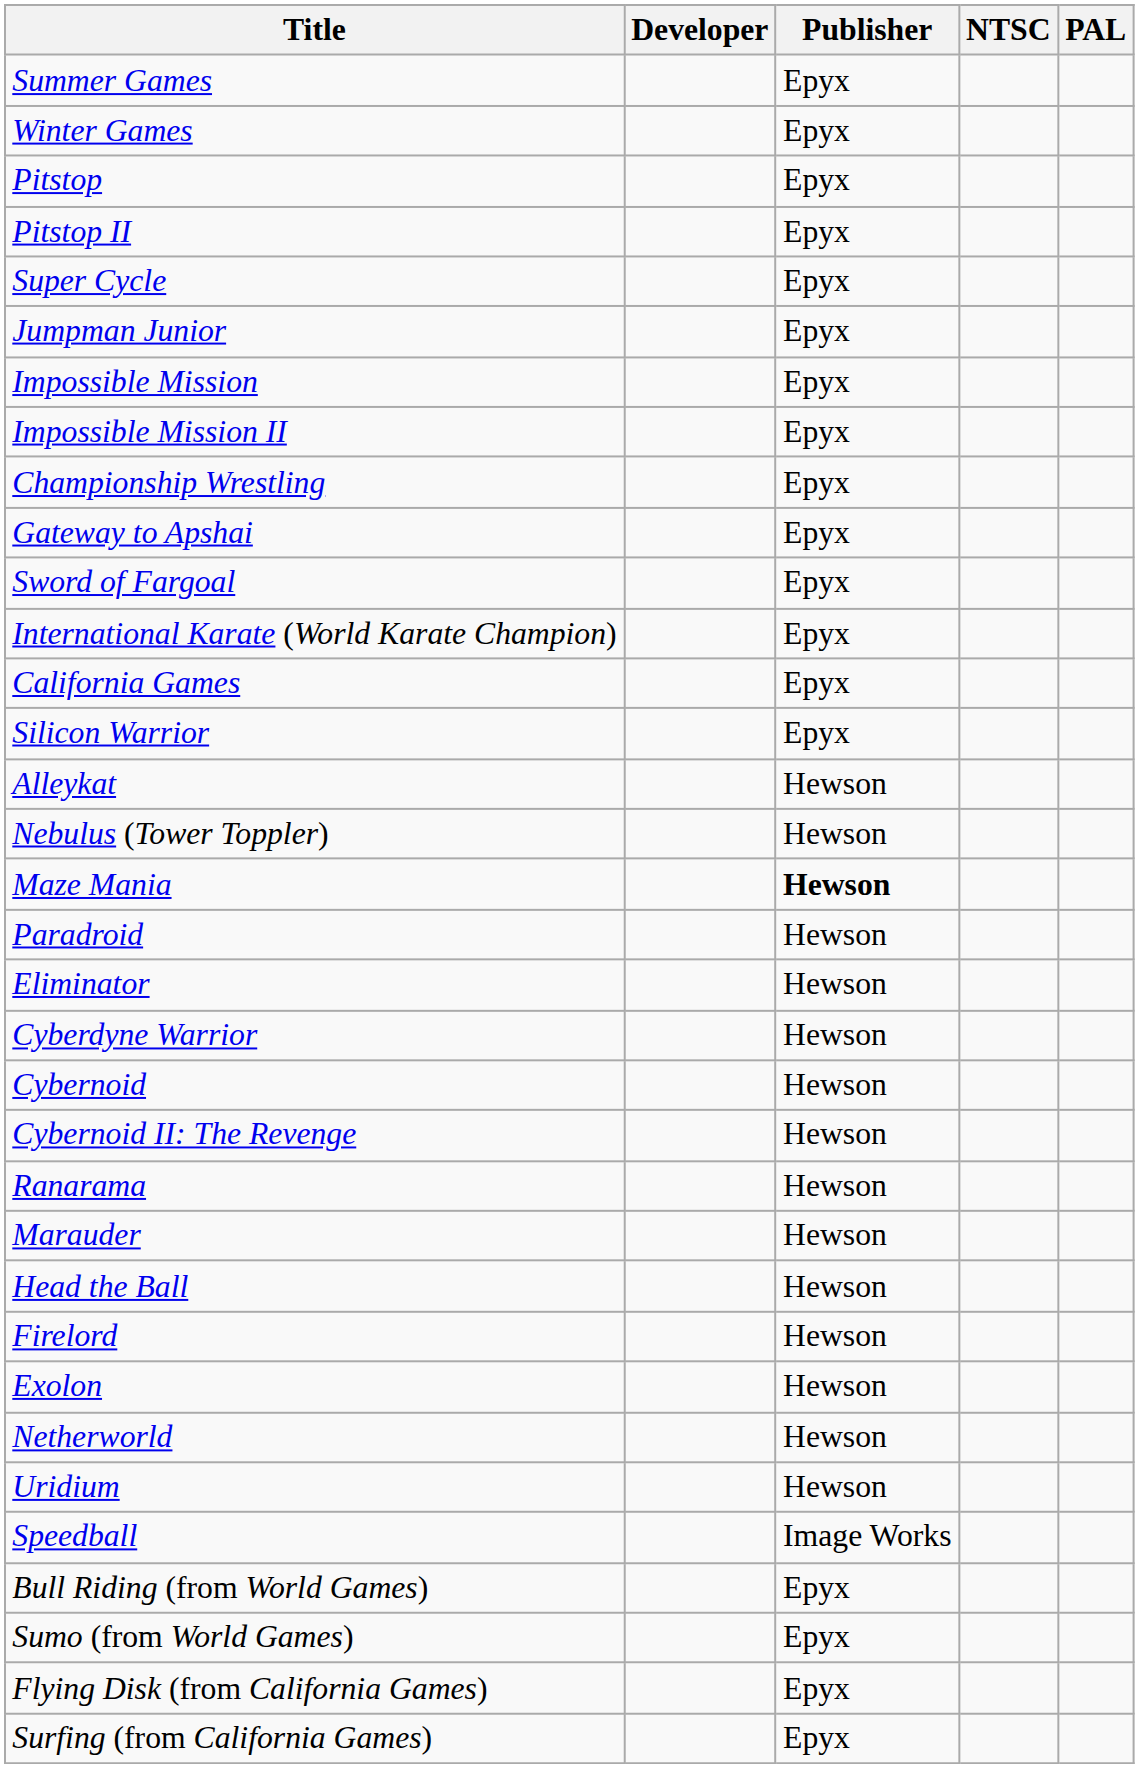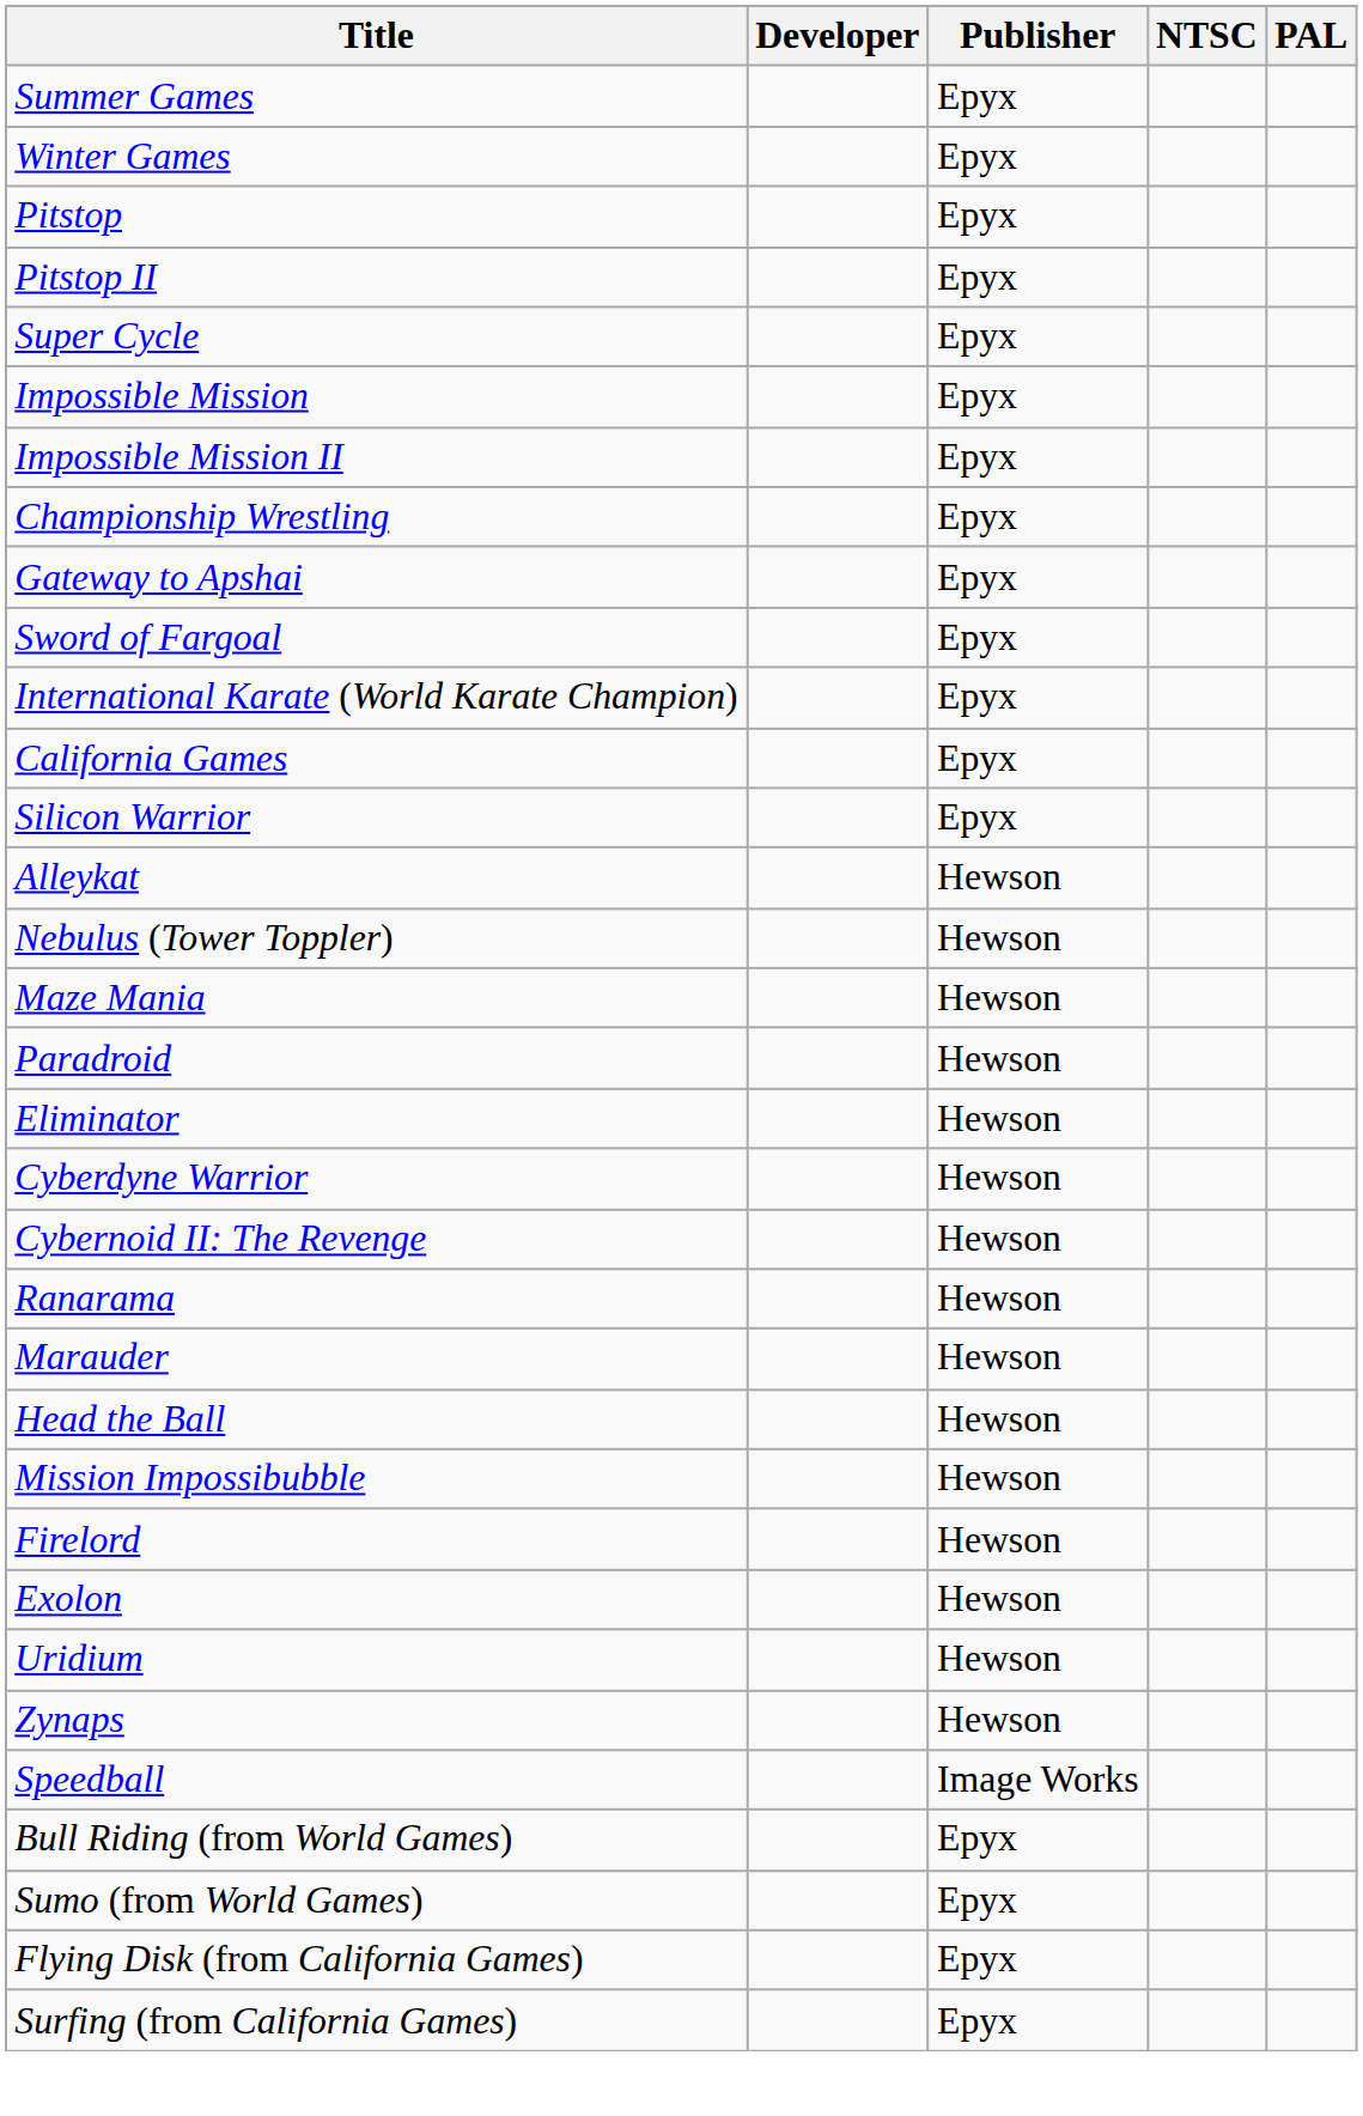- row: Jumpman Junior | Epyx
Maze Mania | Publisher: bold -> normal
- row: Cybernoid | Hewson
+ row: Mission Impossibubble | Hewson
- row: Netherworld | Hewson
+ row: Zynaps | Hewson
